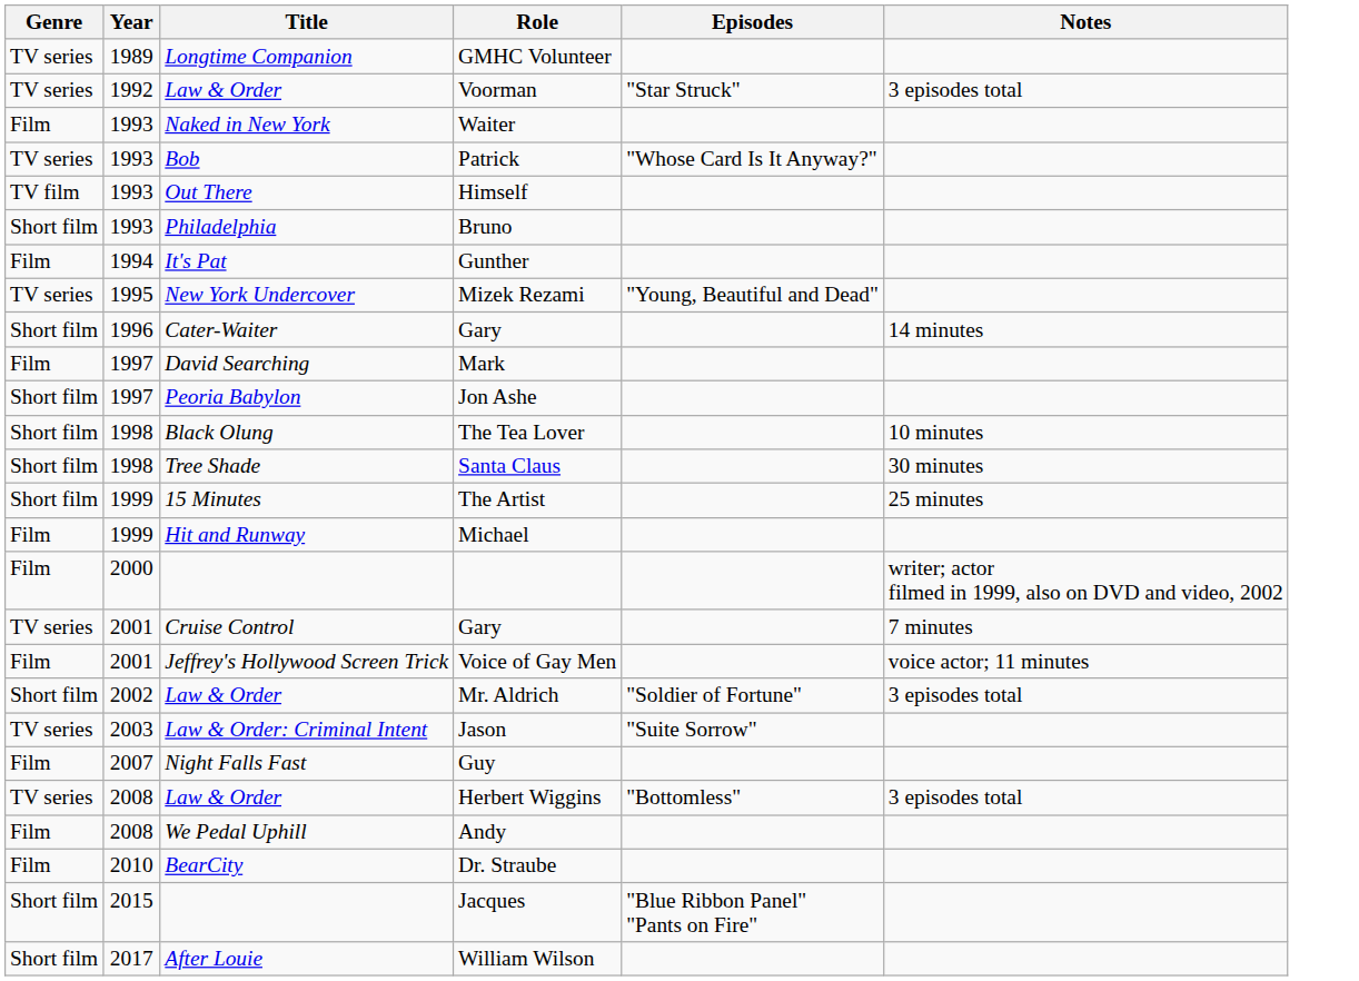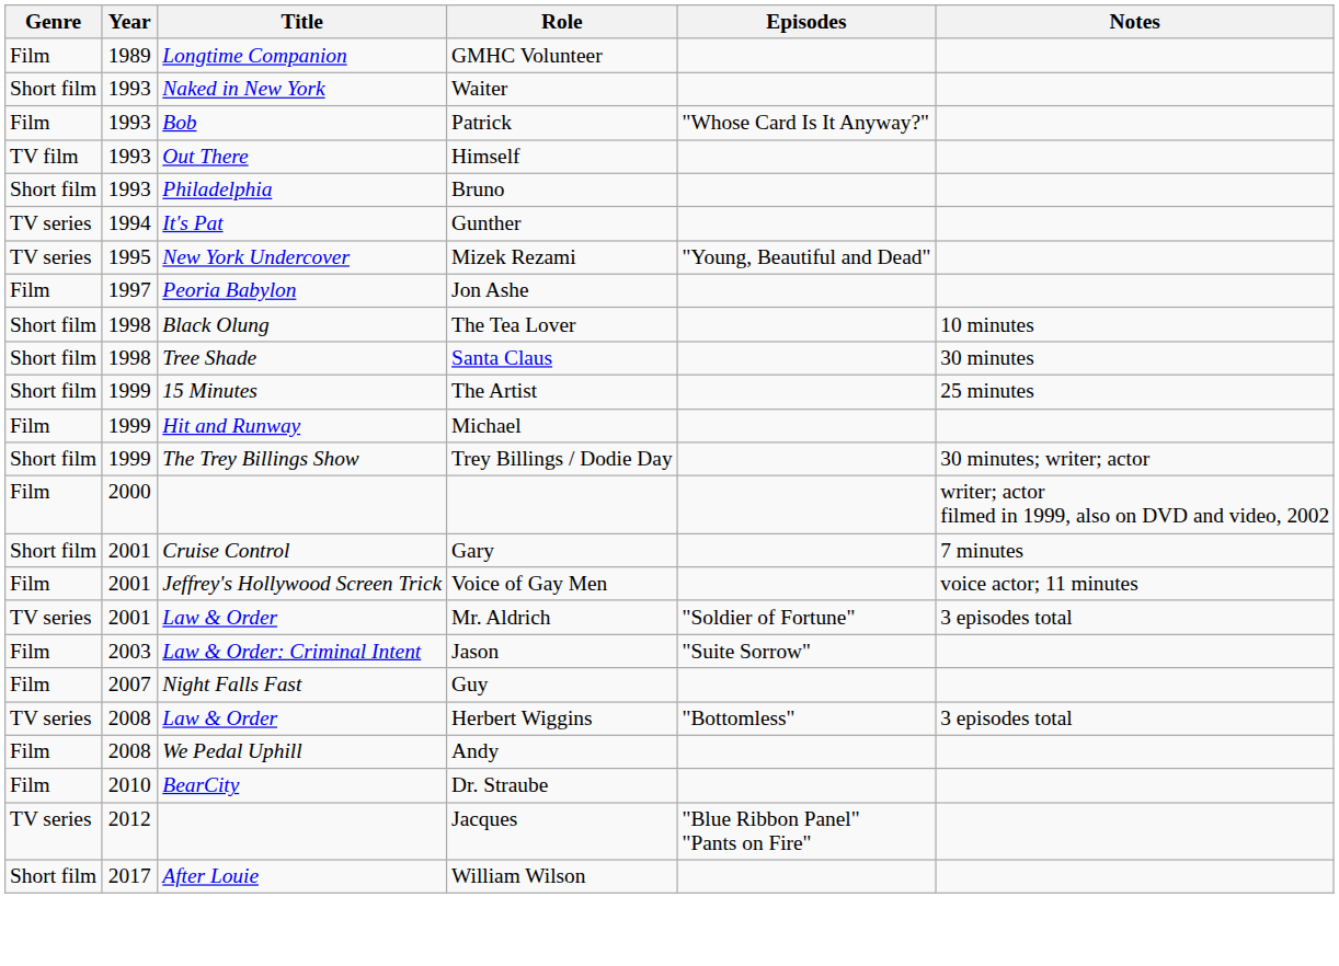GMHC Volunteer | Genre: TV series -> Film
- row: TV series | 1992 | Law & Order | Voorman | "Star Struck" | 3 episodes total
Waiter | Genre: Film -> Short film
Patrick | Genre: TV series -> Film
Gunther | Genre: Film -> TV series
- row: Short film | 1996 | Cater-Waiter | Gary | 14 minutes
- row: Film | 1997 | David Searching | Mark
Jon Ashe | Genre: Short film -> Film
+ row: Short film | 1999 | The Trey Billings Show | Trey Billings / Dodie Day | 30 minutes; writer; actor
Cruise Control / Gary | Genre: TV series -> Short film
Mr. Aldrich | Genre: Short film -> TV series
Mr. Aldrich | Year: 2002 -> 2001
Jason | Genre: TV series -> Film
Jacques | Genre: Short film -> TV series
Jacques | Year: 2015 -> 2012
